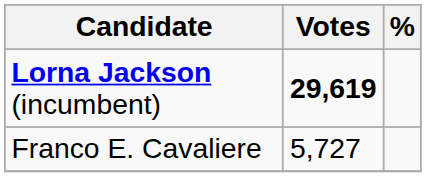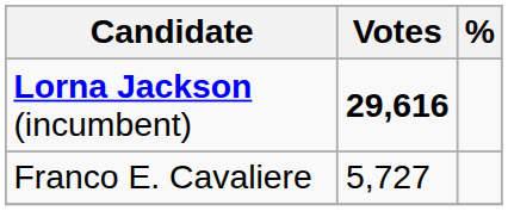Lorna Jackson (incumbent) | Votes: 29,619 -> 29,616
